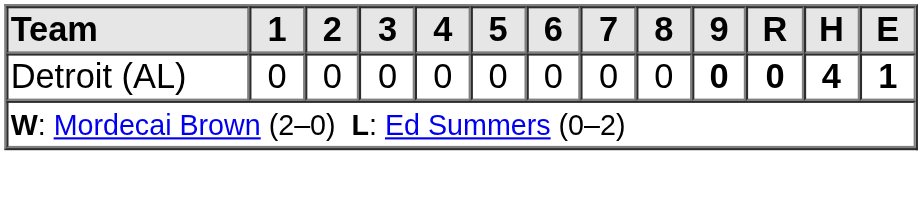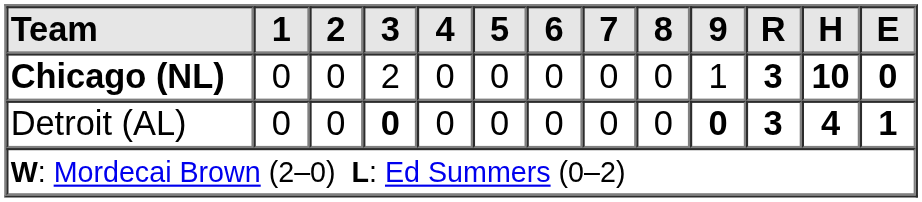+ row: Chicago (NL) | 0 | 0 | 2 | 0 | 0 | 0 | 0 | 0 | 1 | 3 | 10 | 0
Detroit (AL) | 3: normal -> bold
Detroit (AL) | R: 0 -> 3
